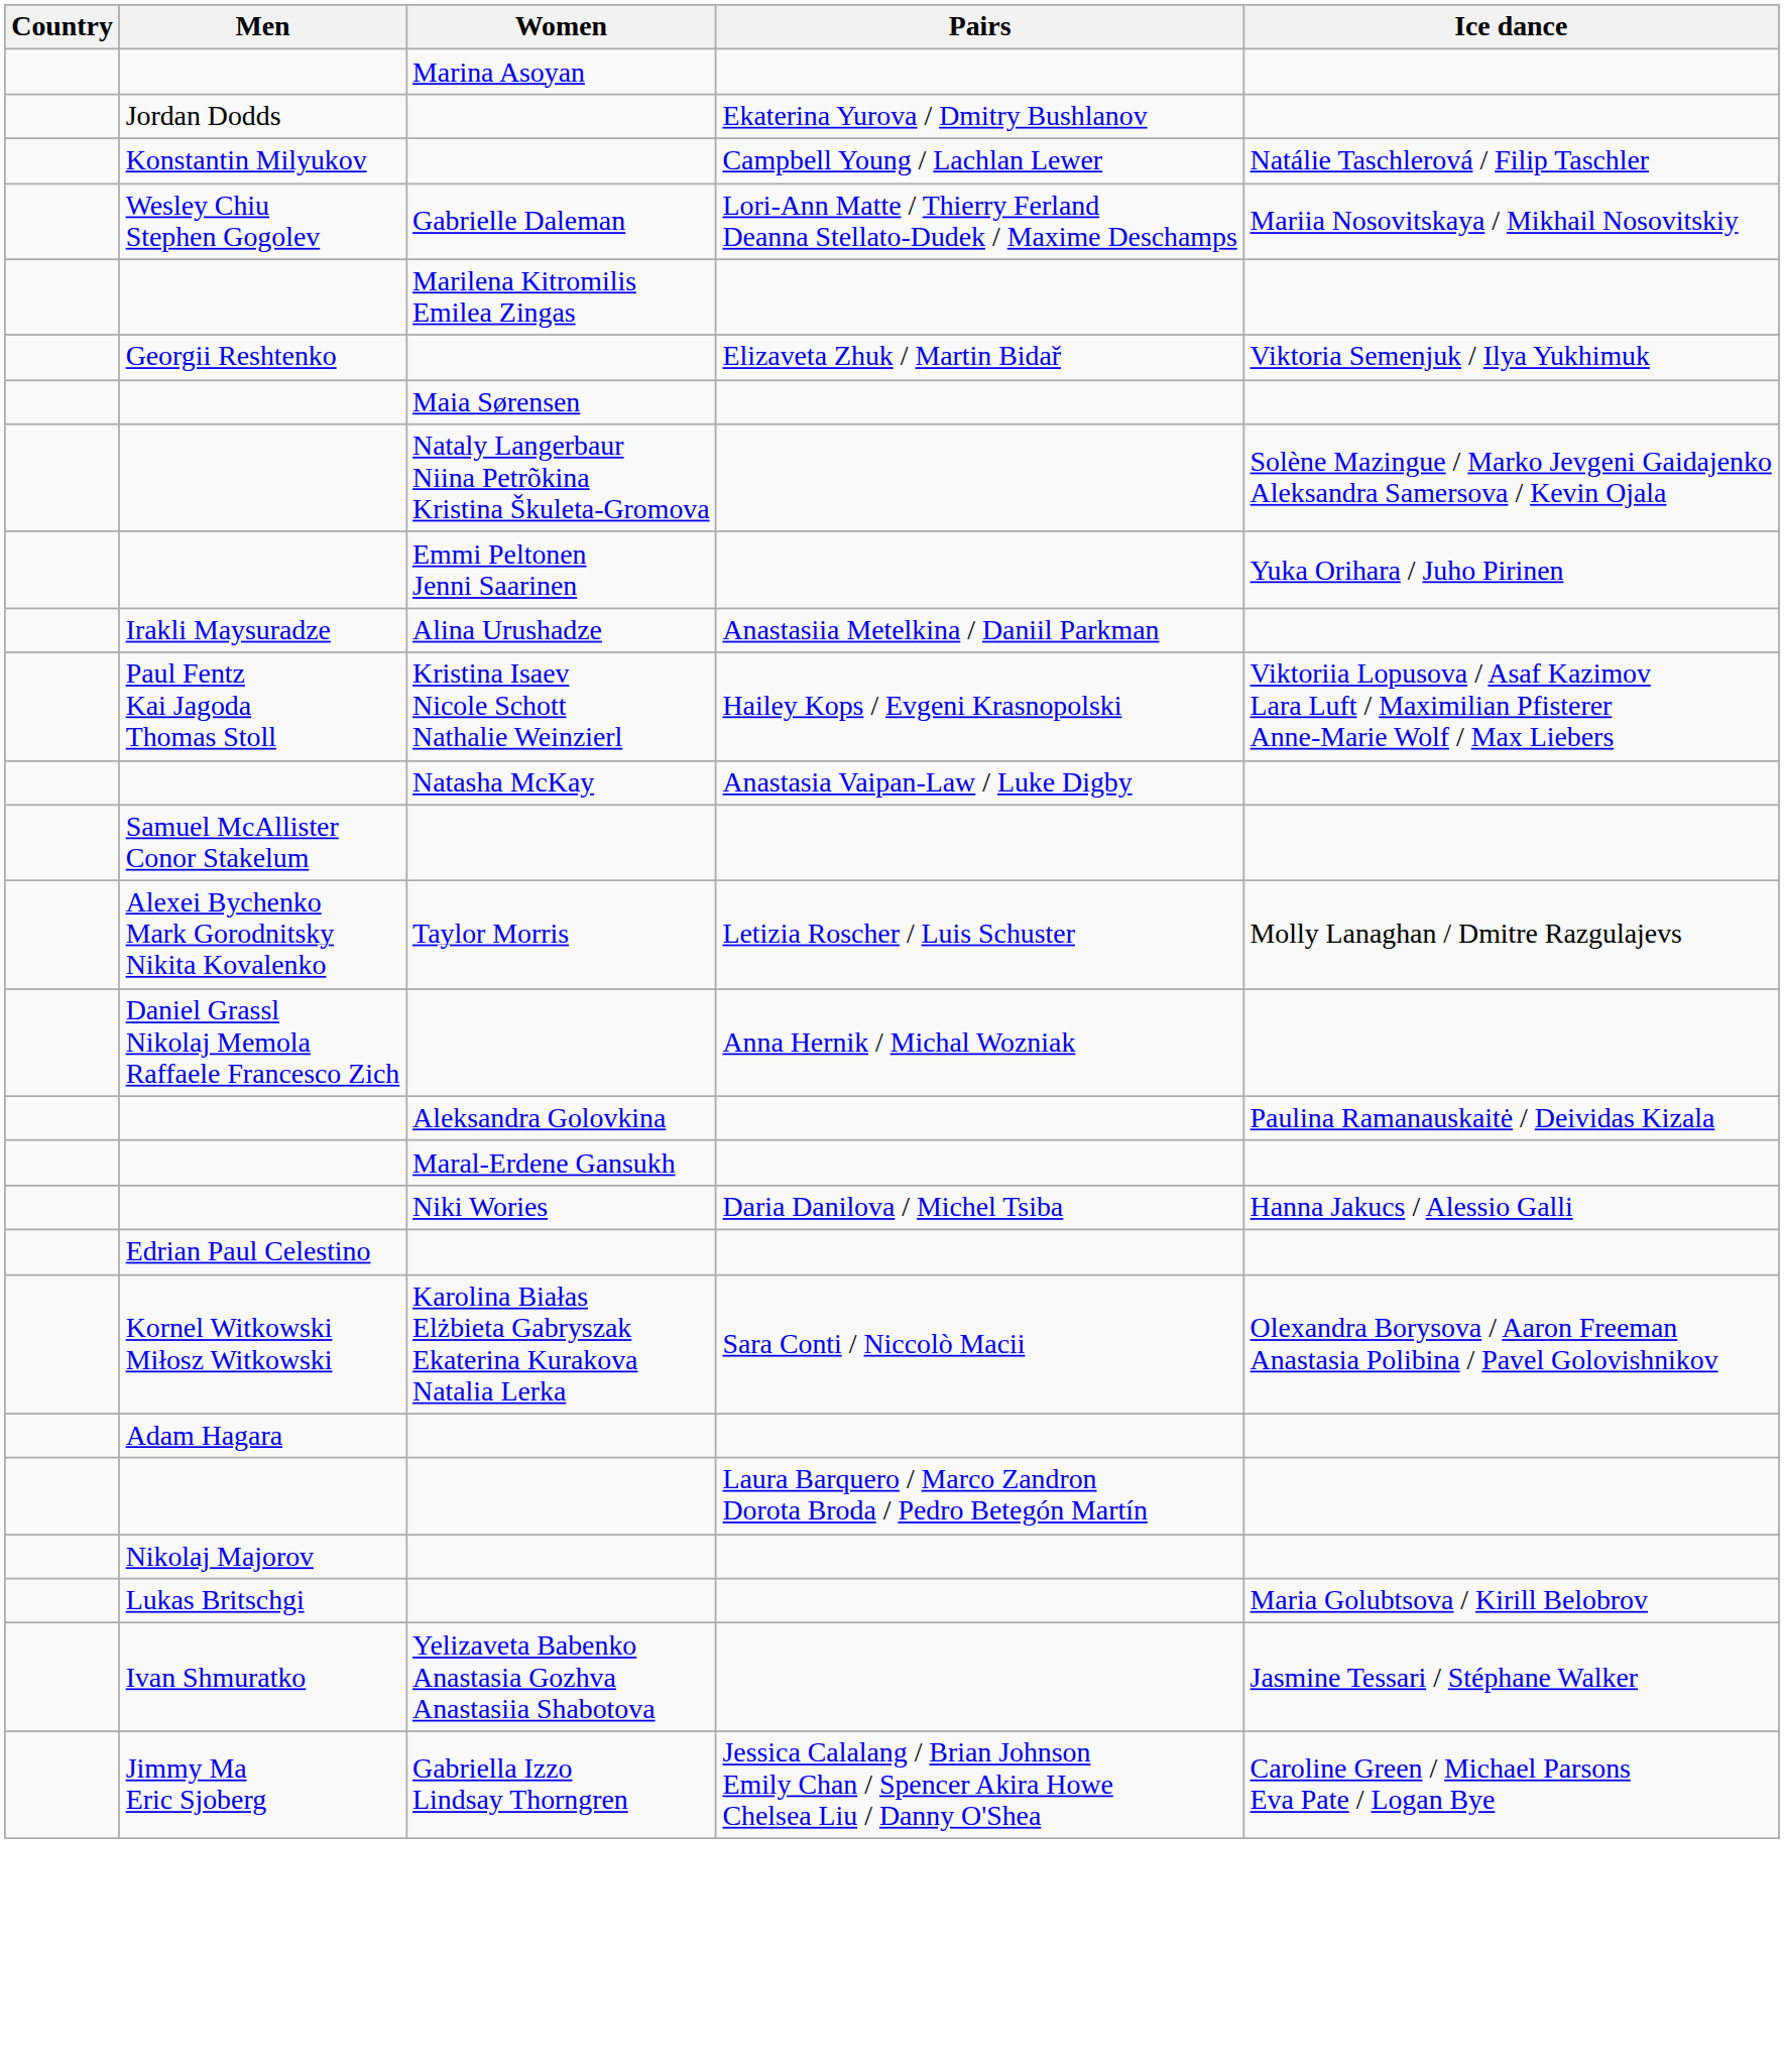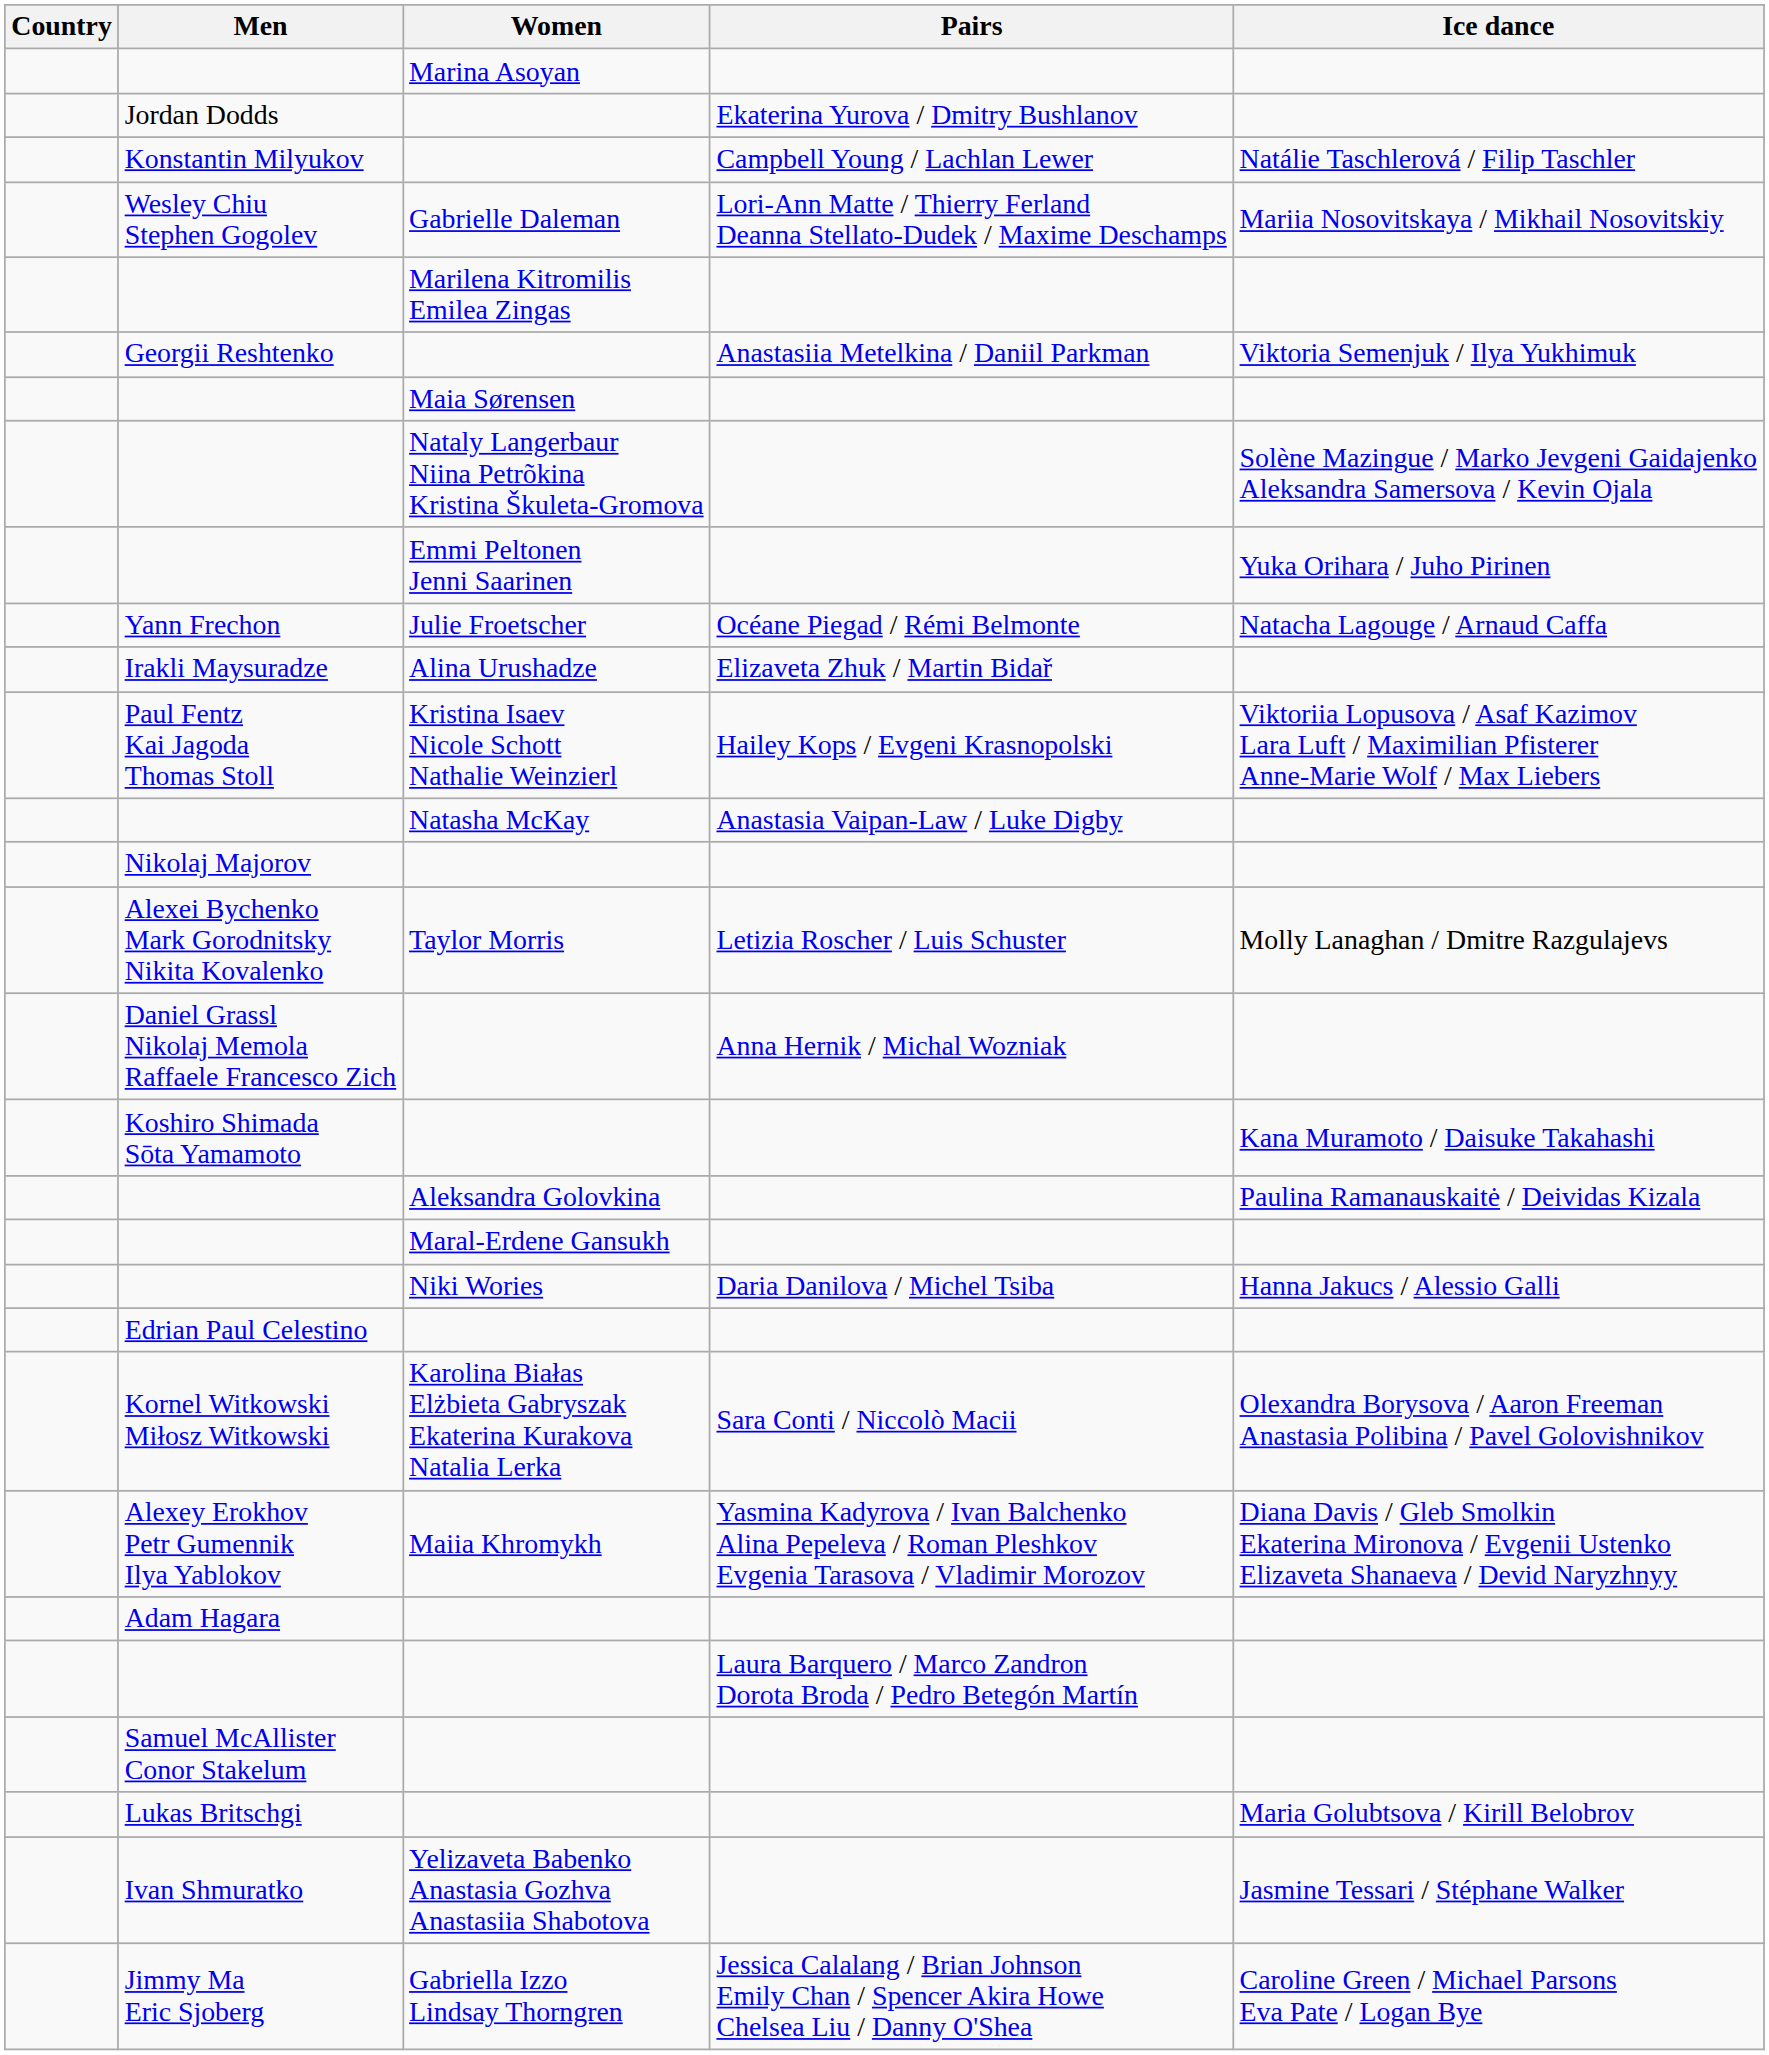Georgii Reshtenko | Pairs: Elizaveta Zhuk / Martin Bidař -> Anastasiia Metelkina / Daniil Parkman
+ row: Yann Frechon | Julie Froetscher | Océane Piegad / Rémi Belmonte | Natacha Lagouge / Arnaud Caffa
Irakli Maysuradze | Pairs: Anastasiia Metelkina / Daniil Parkman -> Elizaveta Zhuk / Martin Bidař
rows swapped: Samuel McAllister Conor Stakelum <-> Nikolaj Majorov
+ row: Koshiro Shimada Sōta Yamamoto | Kana Muramoto / Daisuke Takahashi
+ row: Alexey Erokhov Petr Gumennik Ilya Yablokov | Maiia Khromykh | Yasmina Kadyrova / Ivan Balchenko Alina Pepeleva / Roman Pleshkov Evgenia Tarasova / Vladimir Morozov | Diana Davis / Gleb Smolkin Ekaterina Mironova / Evgenii Ustenko Elizaveta Shanaeva / Devid Naryzhnyy
